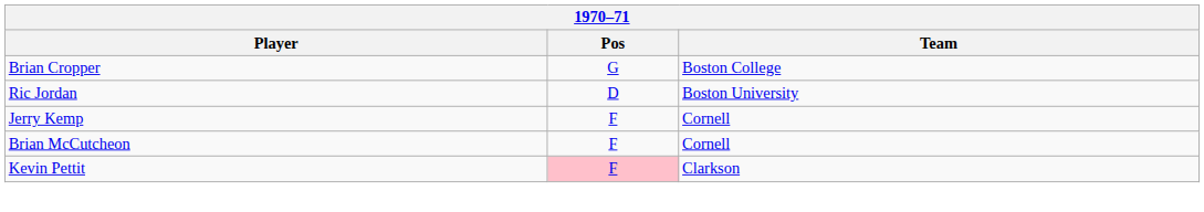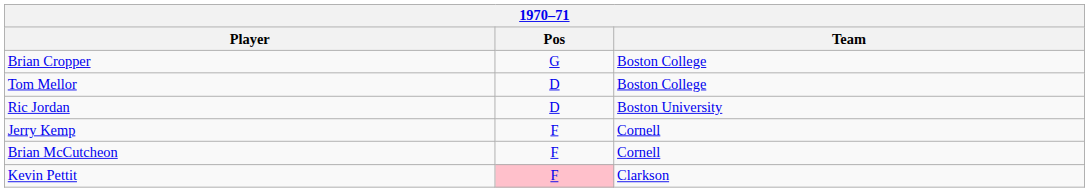+ row: Tom Mellor | D | Boston College
